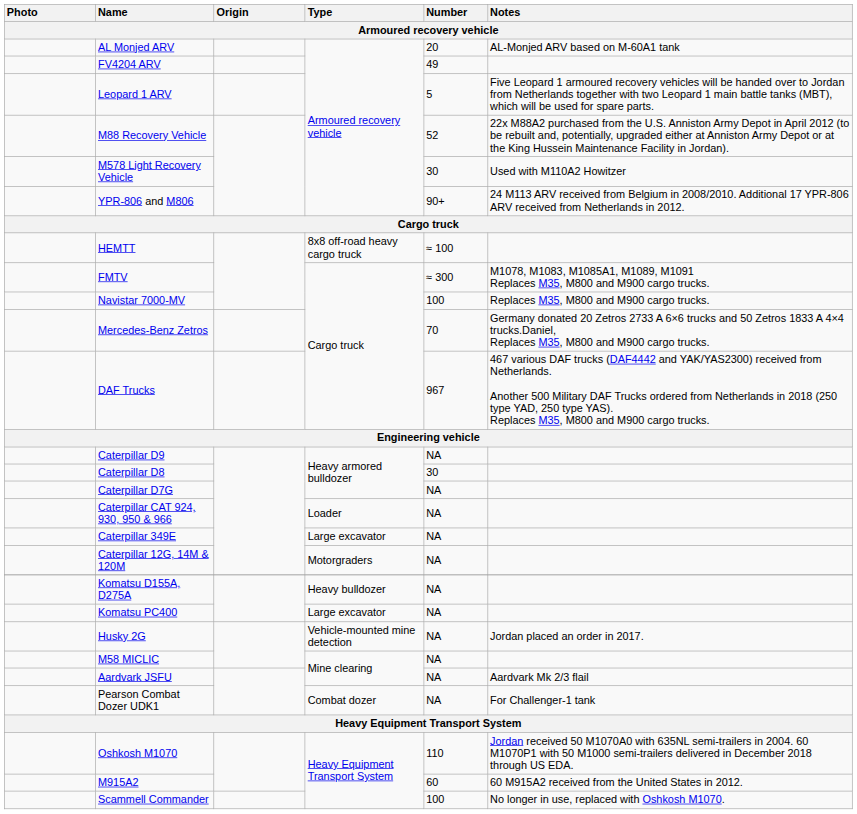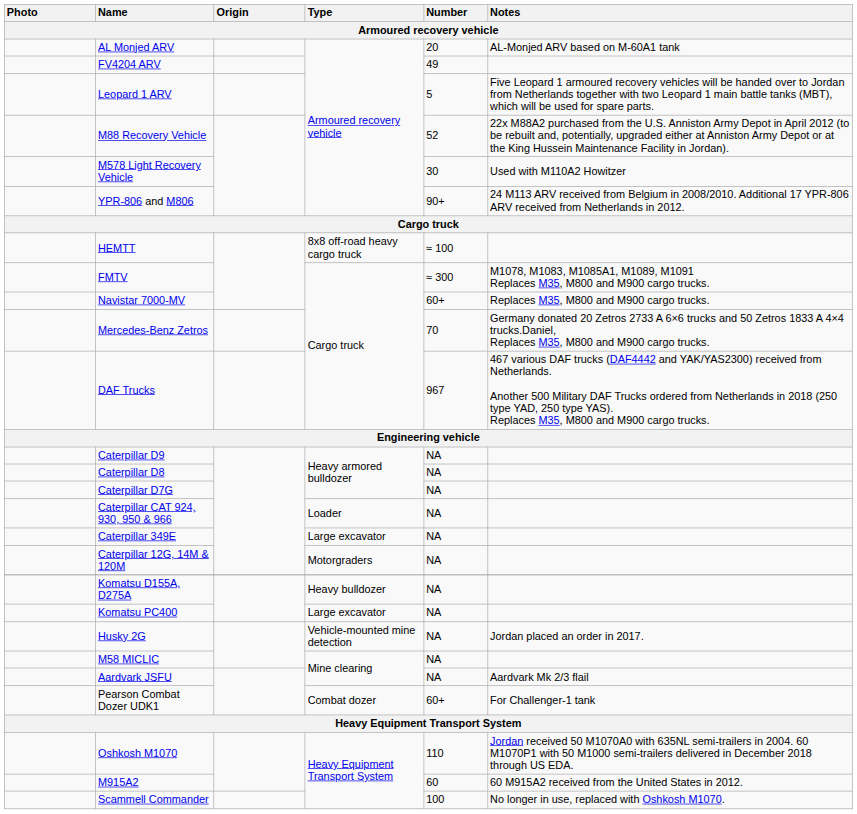Navistar 7000-MV | Number: 100 -> 60+
Caterpillar D8 | Number: 30 -> NA
Pearson Combat Dozer UDK1 | Number: NA -> 60+
